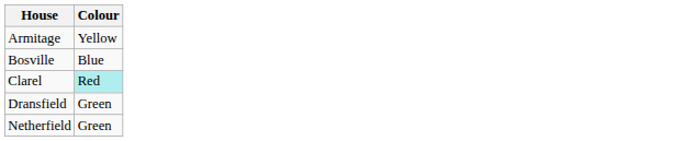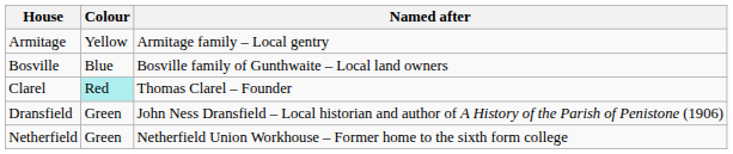+ column: Named after | Armitage family – Local gentry | Bosville family of Gunthwaite – Local land owners | Thomas Clarel – Founder | John Ness Dransfield – Local historian and author of A History of the Parish of Penistone (1906) | Netherfield Union Workhouse – Former home to the sixth form college
